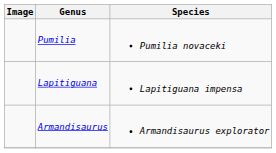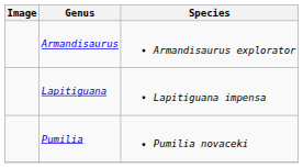rows swapped: Armandisaurus <-> Pumilia
